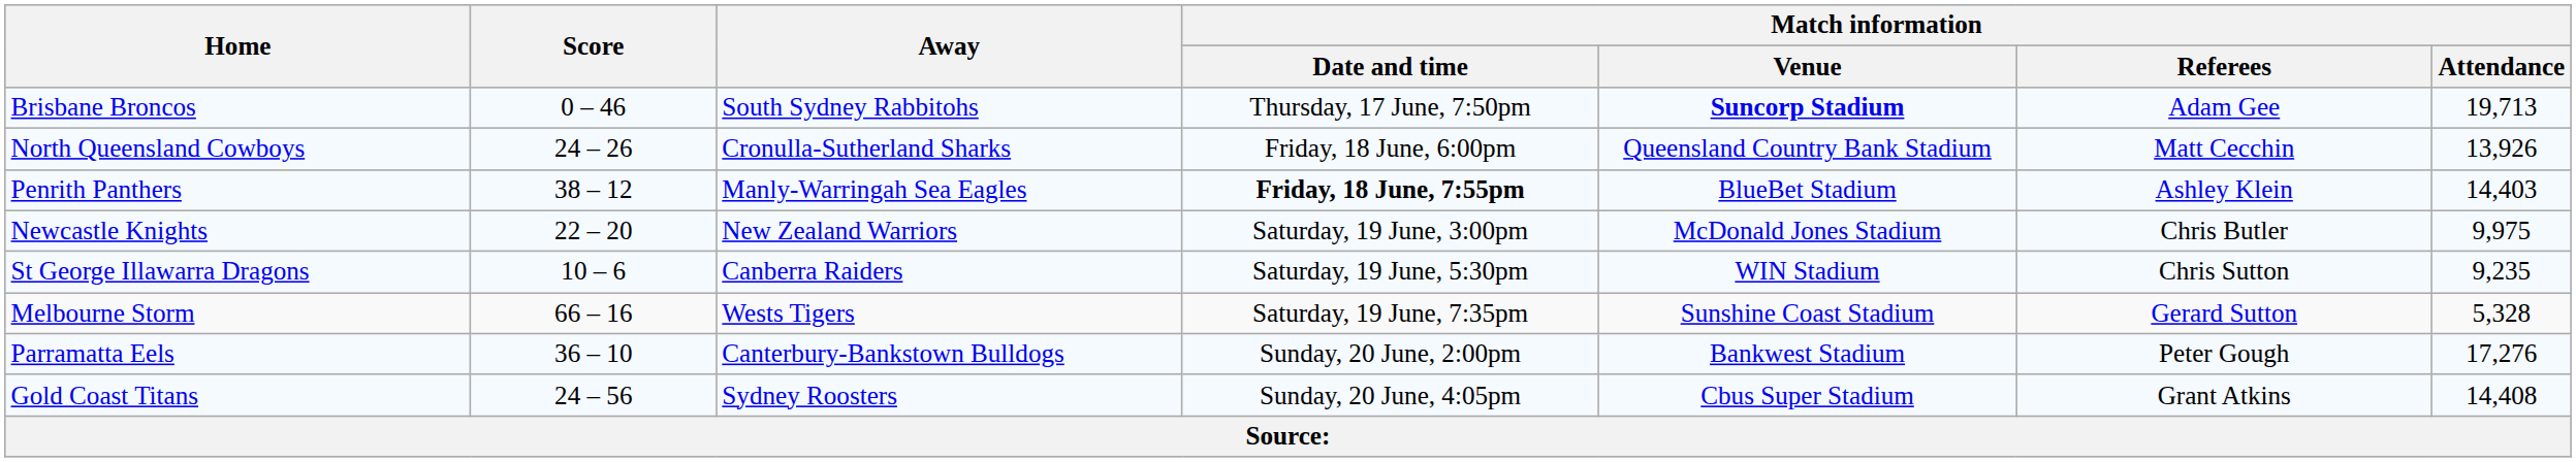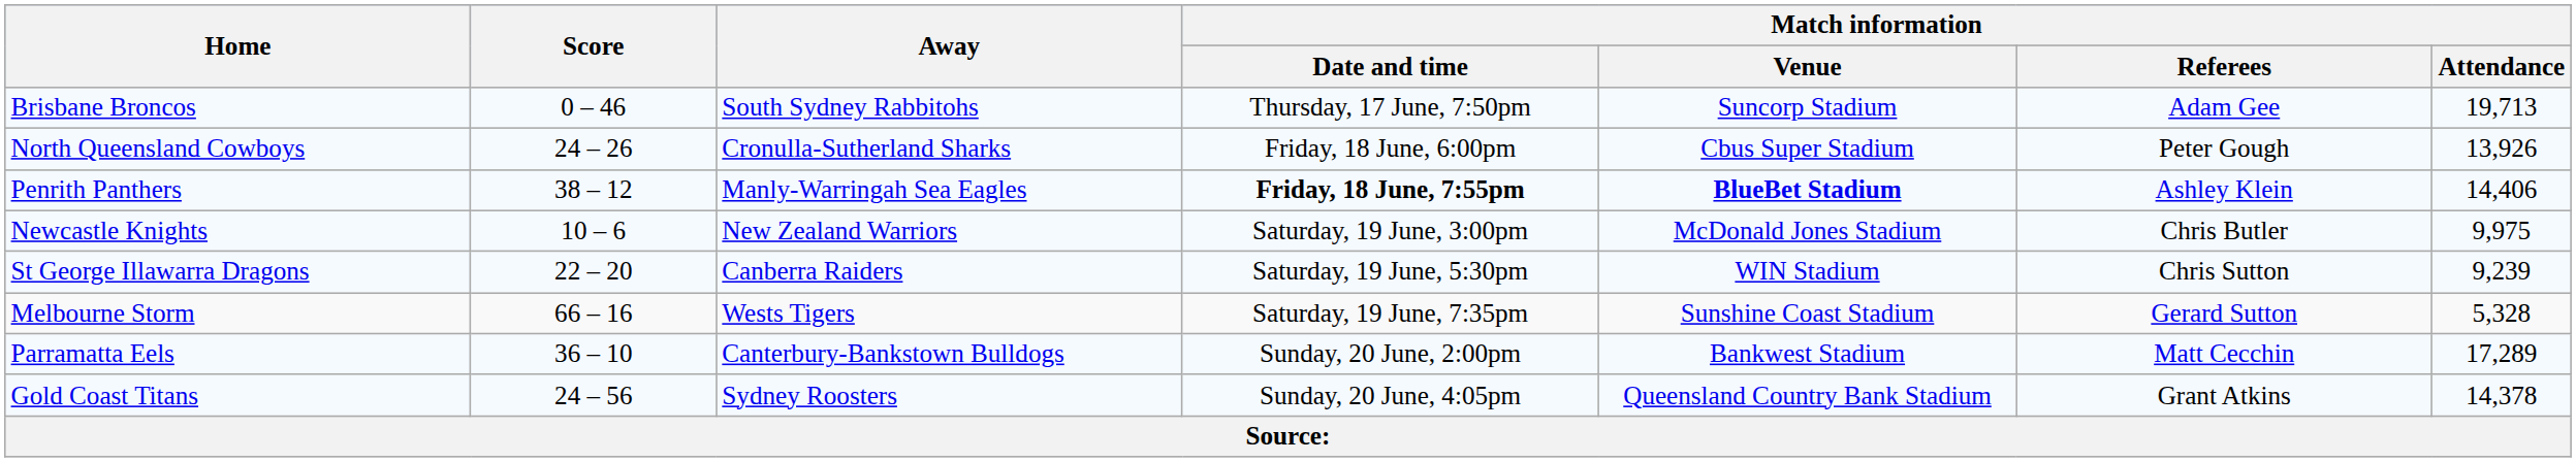Brisbane Broncos | Match information / Venue: bold -> normal
North Queensland Cowboys | Match information / Venue: Queensland Country Bank Stadium -> Cbus Super Stadium
North Queensland Cowboys | Match information / Referees: Matt Cecchin -> Peter Gough
Penrith Panthers | Match information / Venue: normal -> bold
Penrith Panthers | Match information / Attendance: 14,403 -> 14,406
Newcastle Knights | Score: 22 – 20 -> 10 – 6
St George Illawarra Dragons | Score: 10 – 6 -> 22 – 20
St George Illawarra Dragons | Match information / Attendance: 9,235 -> 9,239
Parramatta Eels | Match information / Referees: Peter Gough -> Matt Cecchin
Parramatta Eels | Match information / Attendance: 17,276 -> 17,289
Gold Coast Titans | Match information / Venue: Cbus Super Stadium -> Queensland Country Bank Stadium
Gold Coast Titans | Match information / Attendance: 14,408 -> 14,378
